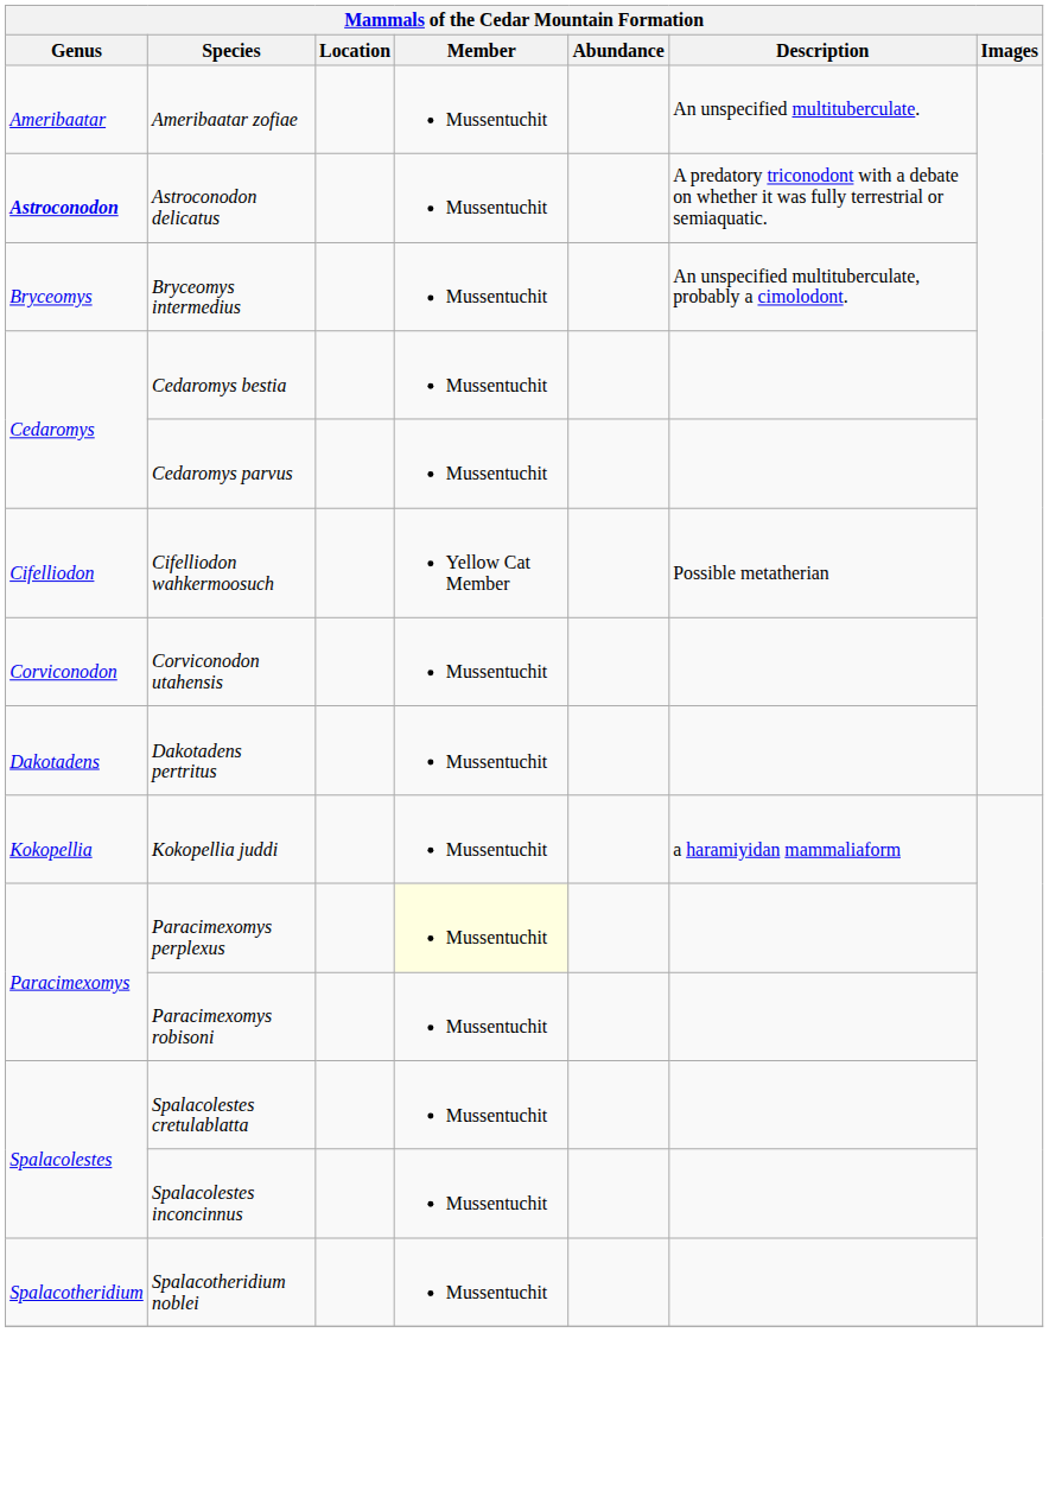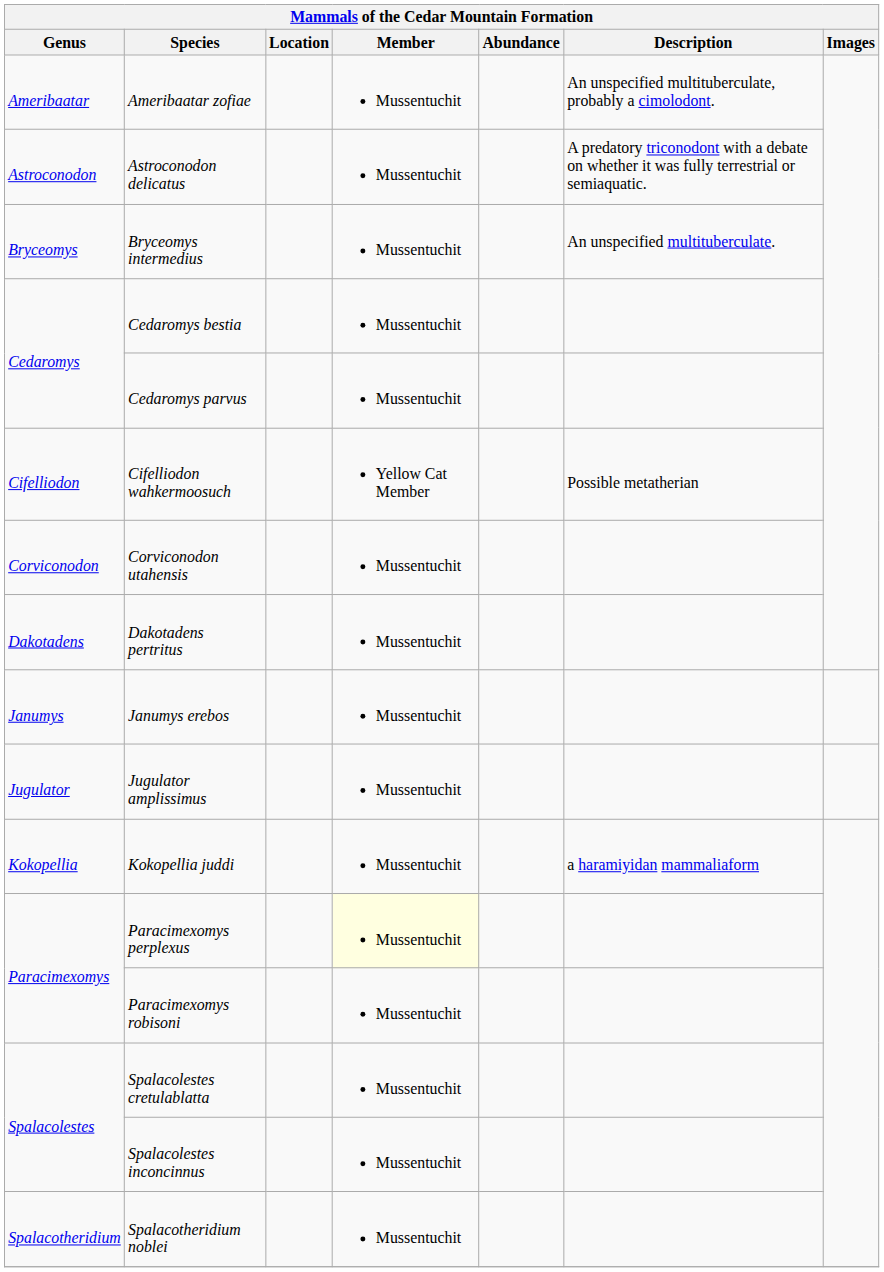Ameribaatar zofiae | Description: An unspecified multituberculate. -> An unspecified multituberculate, probably a cimolodont.
Astroconodon delicatus | Genus: bold -> normal
Bryceomys intermedius | Description: An unspecified multituberculate, probably a cimolodont. -> An unspecified multituberculate.
+ row: Janumys | Janumys erebos | Mussentuchit
+ row: Jugulator | Jugulator amplissimus | Mussentuchit
